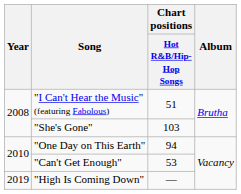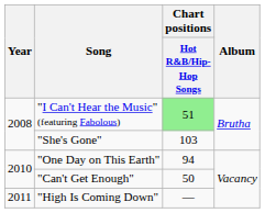"I Can't Hear the Music" (featuring Fabolous) | Chart positions / Hot R&B/Hip-Hop Songs: no background -> lightgreen background
"Can't Get Enough" | Chart positions / Hot R&B/Hip-Hop Songs: 53 -> 50
"High Is Coming Down" | Year: 2019 -> 2011
